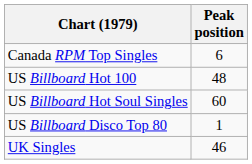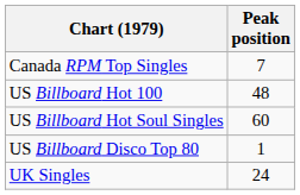Canada RPM Top Singles | Peak position: 6 -> 7
UK Singles | Peak position: 46 -> 24
